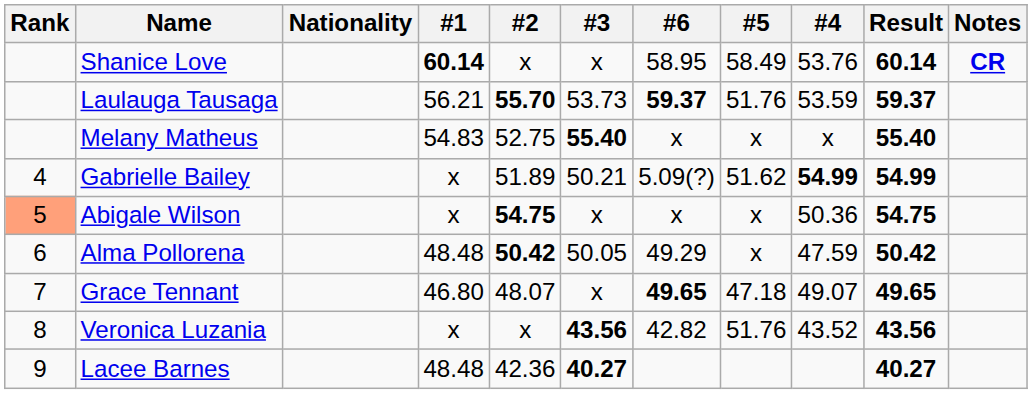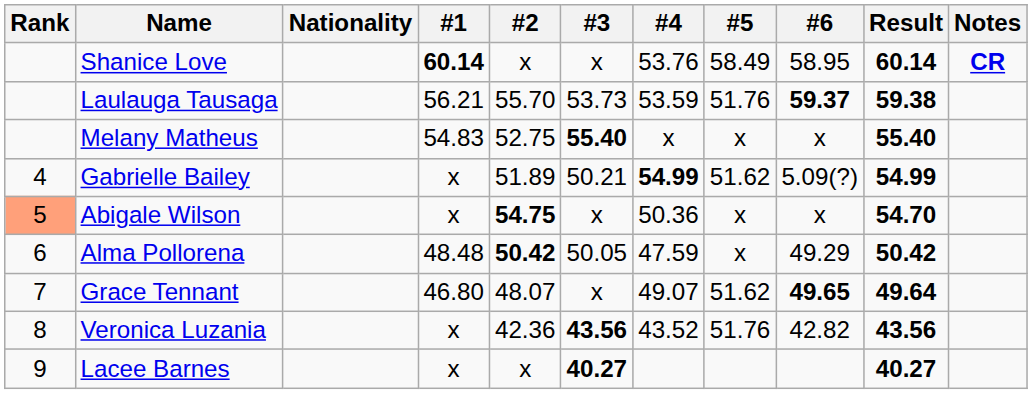columns swapped: #4 <-> #6
Laulauga Tausaga | #2: bold -> normal
Laulauga Tausaga | Result: 59.37 -> 59.38
Abigale Wilson | Result: 54.75 -> 54.70
Grace Tennant | #5: 47.18 -> 51.62
Grace Tennant | Result: 49.65 -> 49.64
Veronica Luzania | #2: x -> 42.36
Lacee Barnes | #1: 48.48 -> x
Lacee Barnes | #2: 42.36 -> x
